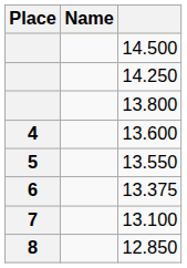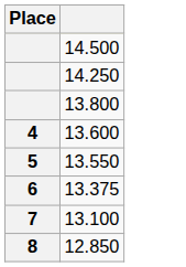- column: Name
